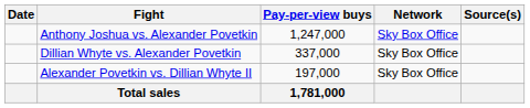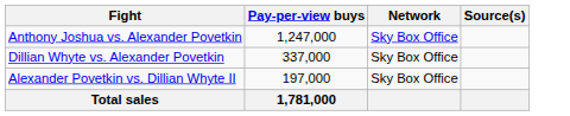- column: Date
